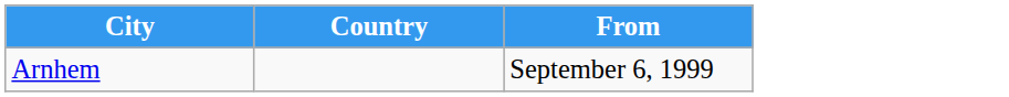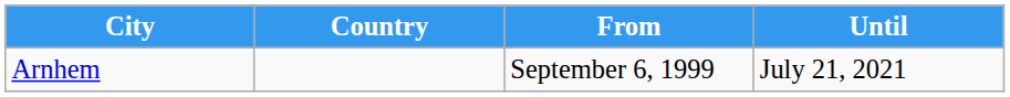+ column: Until | July 21, 2021
